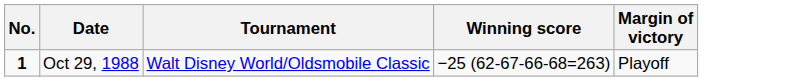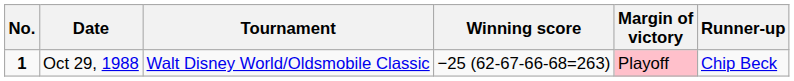+ column: Runner-up | Chip Beck
Oct 29, 1988 | Margin of victory: no background -> pink background
